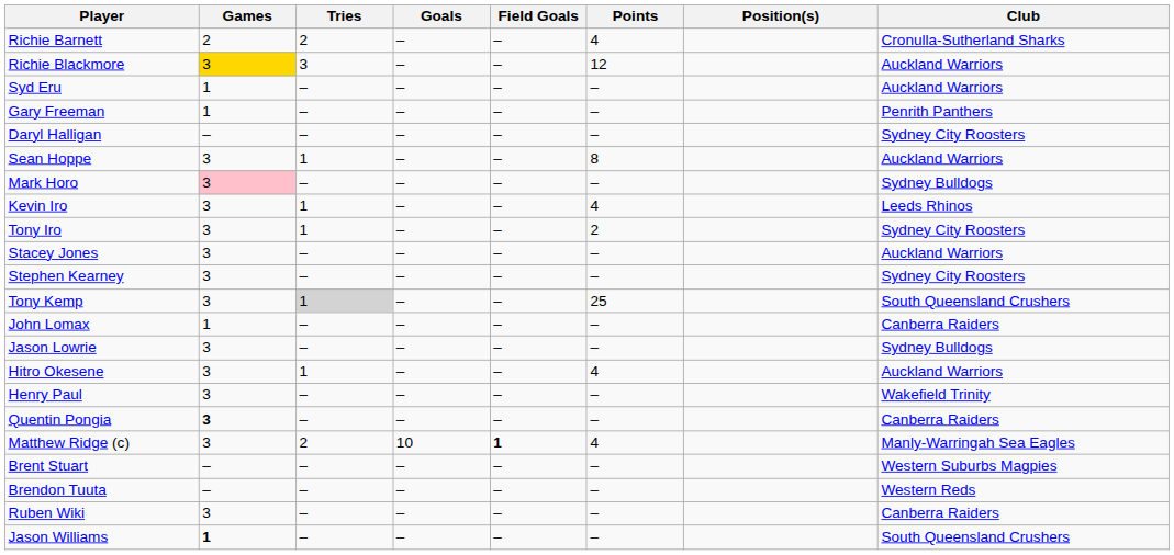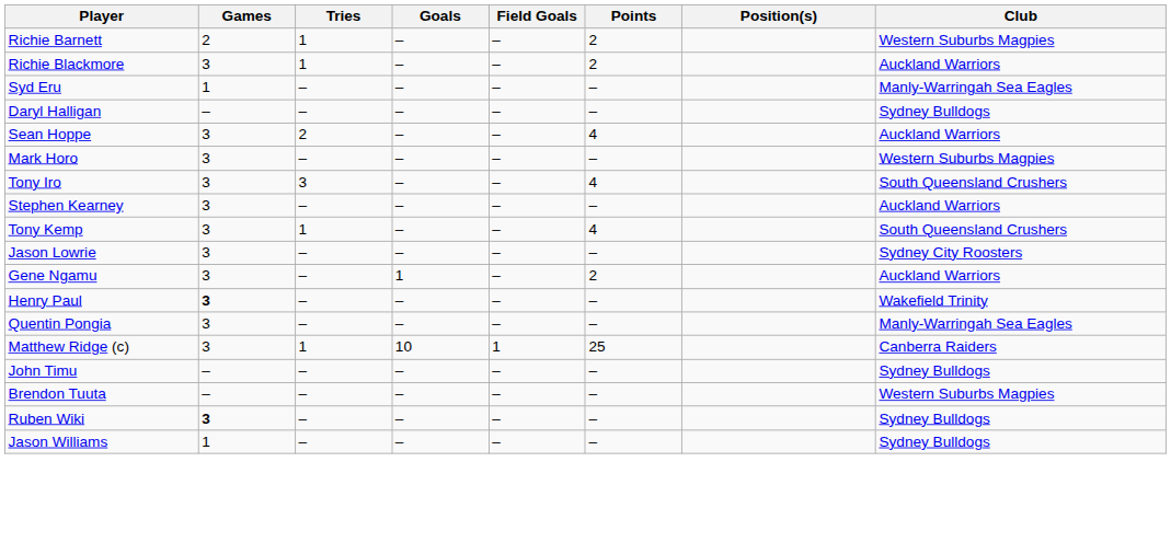Richie Barnett | Tries: 2 -> 1
Richie Barnett | Points: 4 -> 2
Richie Barnett | Club: Cronulla-Sutherland Sharks -> Western Suburbs Magpies
Richie Blackmore | Games: gold background -> no background
Richie Blackmore | Tries: 3 -> 1
Richie Blackmore | Points: 12 -> 2
Syd Eru | Club: Auckland Warriors -> Manly-Warringah Sea Eagles
- row: Gary Freeman | 1 | – | – | – | – | Penrith Panthers
Daryl Halligan | Club: Sydney City Roosters -> Sydney Bulldogs
Sean Hoppe | Tries: 1 -> 2
Sean Hoppe | Points: 8 -> 4
Mark Horo | Games: pink background -> no background
Mark Horo | Club: Sydney Bulldogs -> Western Suburbs Magpies
- row: Kevin Iro | 3 | 1 | – | – | 4 | Leeds Rhinos
Tony Iro | Tries: 1 -> 3
Tony Iro | Points: 2 -> 4
Tony Iro | Club: Sydney City Roosters -> South Queensland Crushers
- row: Stacey Jones | 3 | – | – | – | – | Auckland Warriors
Stephen Kearney | Club: Sydney City Roosters -> Auckland Warriors
Tony Kemp | Tries: lightgrey background -> no background
Tony Kemp | Points: 25 -> 4
- row: John Lomax | 1 | – | – | – | – | Canberra Raiders
Jason Lowrie | Club: Sydney Bulldogs -> Sydney City Roosters
+ row: Gene Ngamu | 3 | – | 1 | – | 2 | Auckland Warriors
- row: Hitro Okesene | 3 | 1 | – | – | 4 | Auckland Warriors
Henry Paul | Games: normal -> bold
Quentin Pongia | Games: bold -> normal
Quentin Pongia | Club: Canberra Raiders -> Manly-Warringah Sea Eagles
Matthew Ridge (c) | Tries: 2 -> 1
Matthew Ridge (c) | Field Goals: bold -> normal
Matthew Ridge (c) | Points: 4 -> 25
Matthew Ridge (c) | Club: Manly-Warringah Sea Eagles -> Canberra Raiders
- row: Brent Stuart | – | – | – | – | – | Western Suburbs Magpies
+ row: John Timu | – | – | – | – | – | Sydney Bulldogs
Brendon Tuuta | Club: Western Reds -> Western Suburbs Magpies
Ruben Wiki | Games: normal -> bold
Ruben Wiki | Club: Canberra Raiders -> Sydney Bulldogs
Jason Williams | Games: bold -> normal
Jason Williams | Club: South Queensland Crushers -> Sydney Bulldogs
